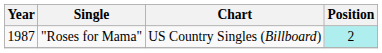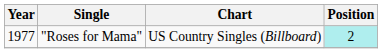"Roses for Mama" | Year: 1987 -> 1977
